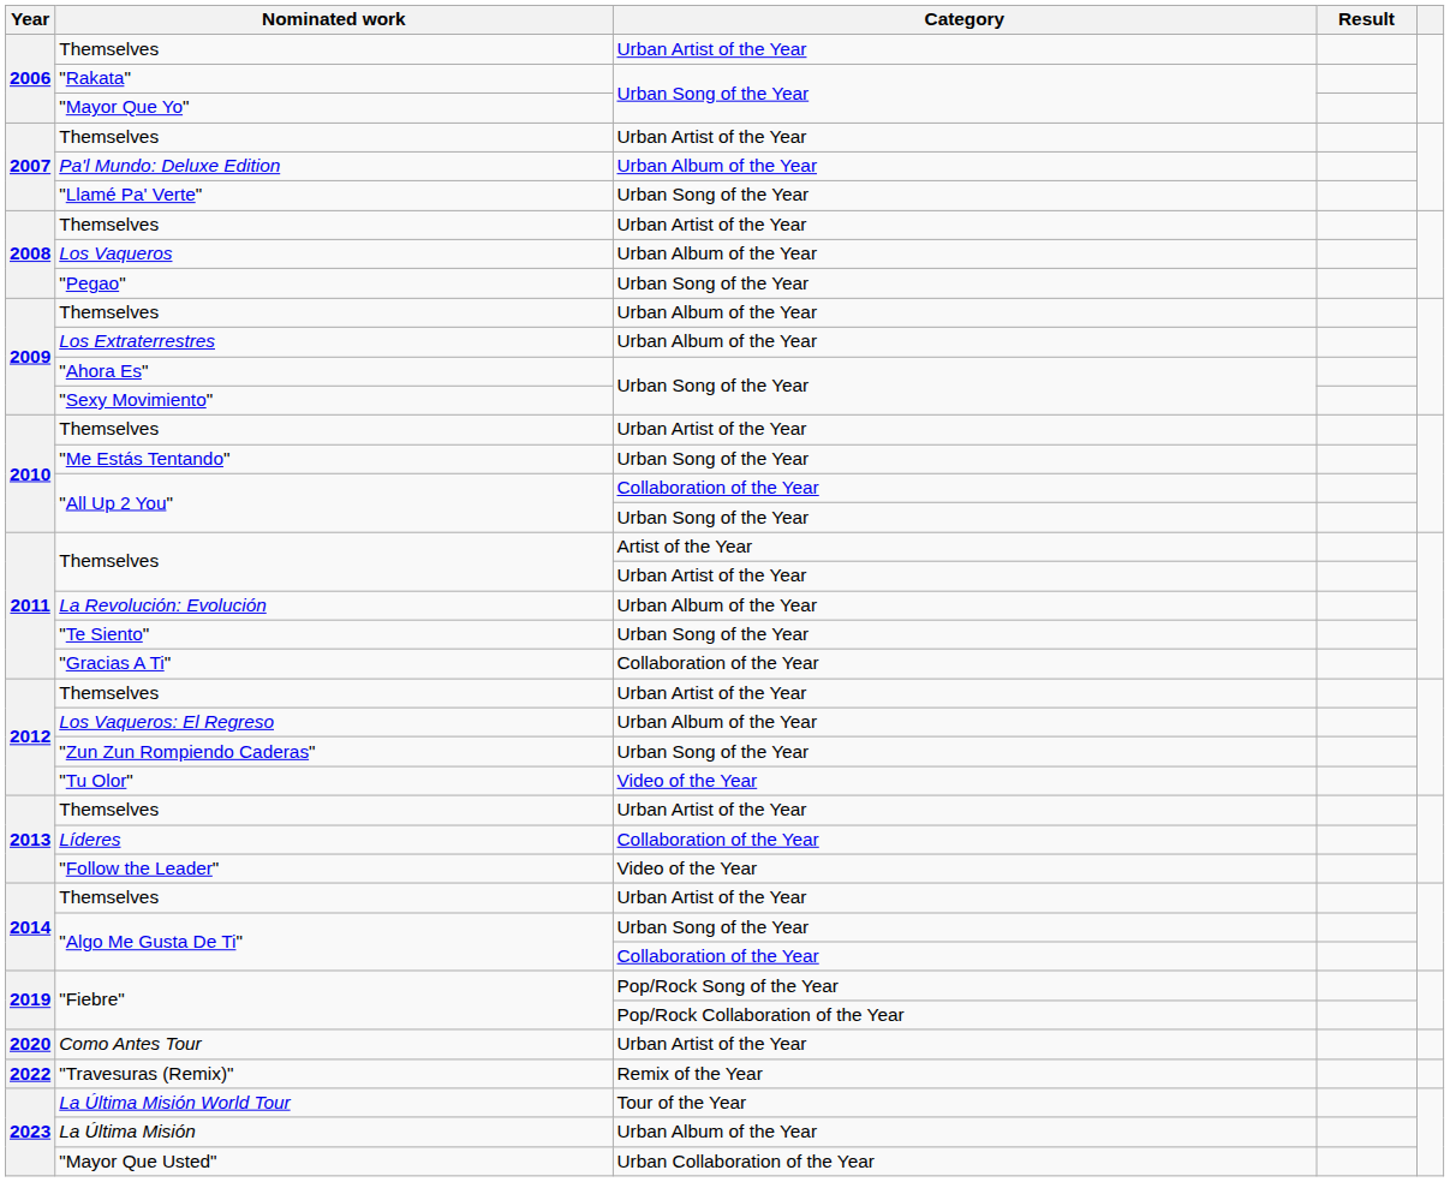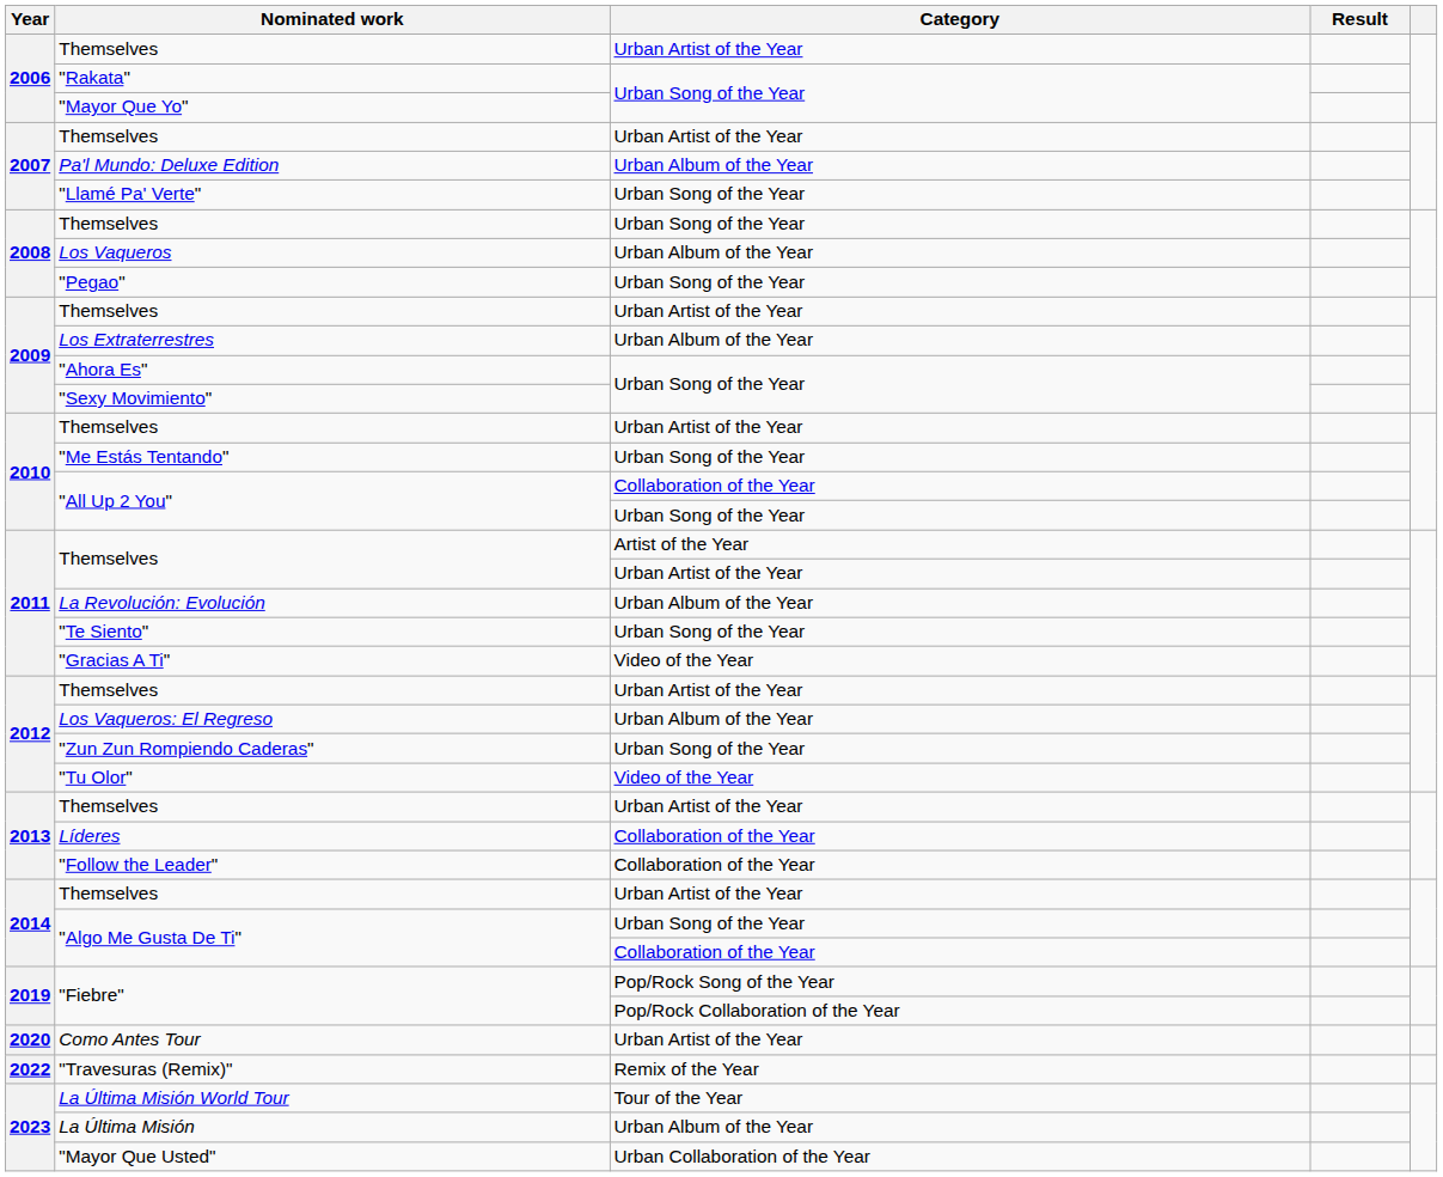2008 / Themselves | Category: Urban Artist of the Year -> Urban Song of the Year
2009 / Themselves | Category: Urban Album of the Year -> Urban Artist of the Year
"Gracias A Ti" | Category: Collaboration of the Year -> Video of the Year
"Follow the Leader" | Category: Video of the Year -> Collaboration of the Year
